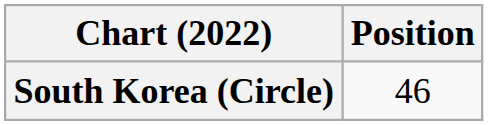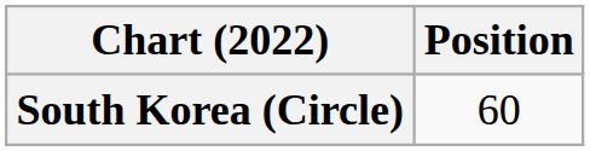South Korea (Circle) | Position: 46 -> 60
